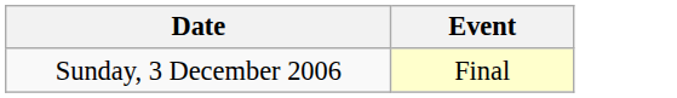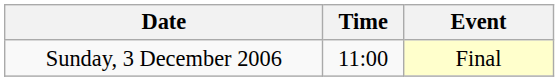+ column: Time | 11:00
